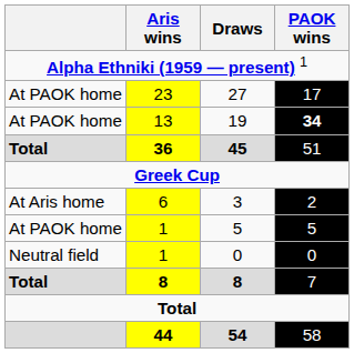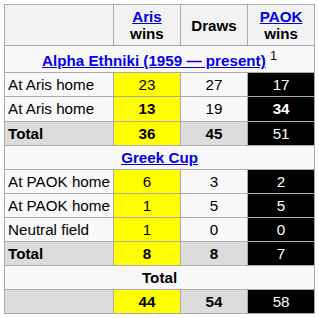27 | column 1: At PAOK home -> At Aris home
19 | column 1: At PAOK home -> At Aris home
19 | Aris wins: normal -> bold
3 | column 1: At Aris home -> At PAOK home
